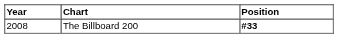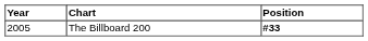The Billboard 200 | Year: 2008 -> 2005
